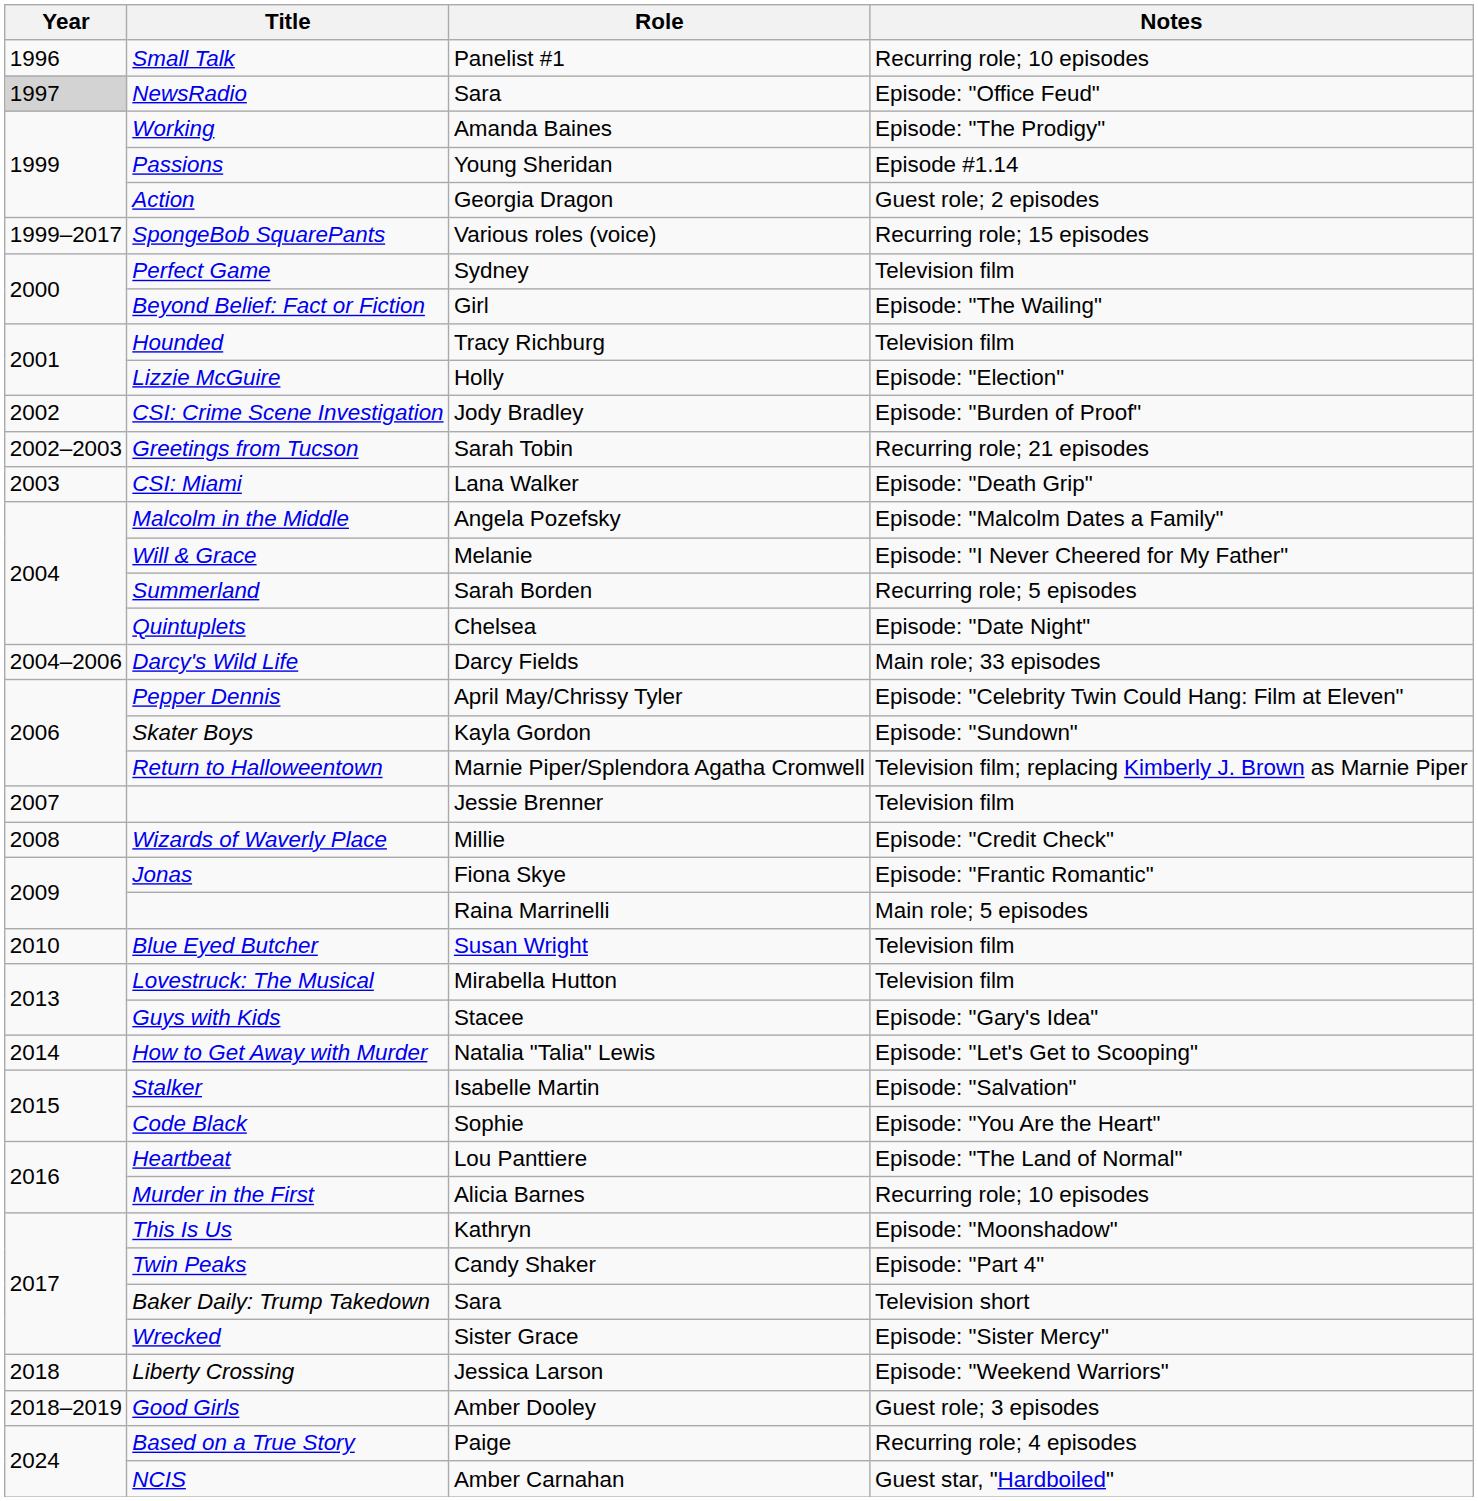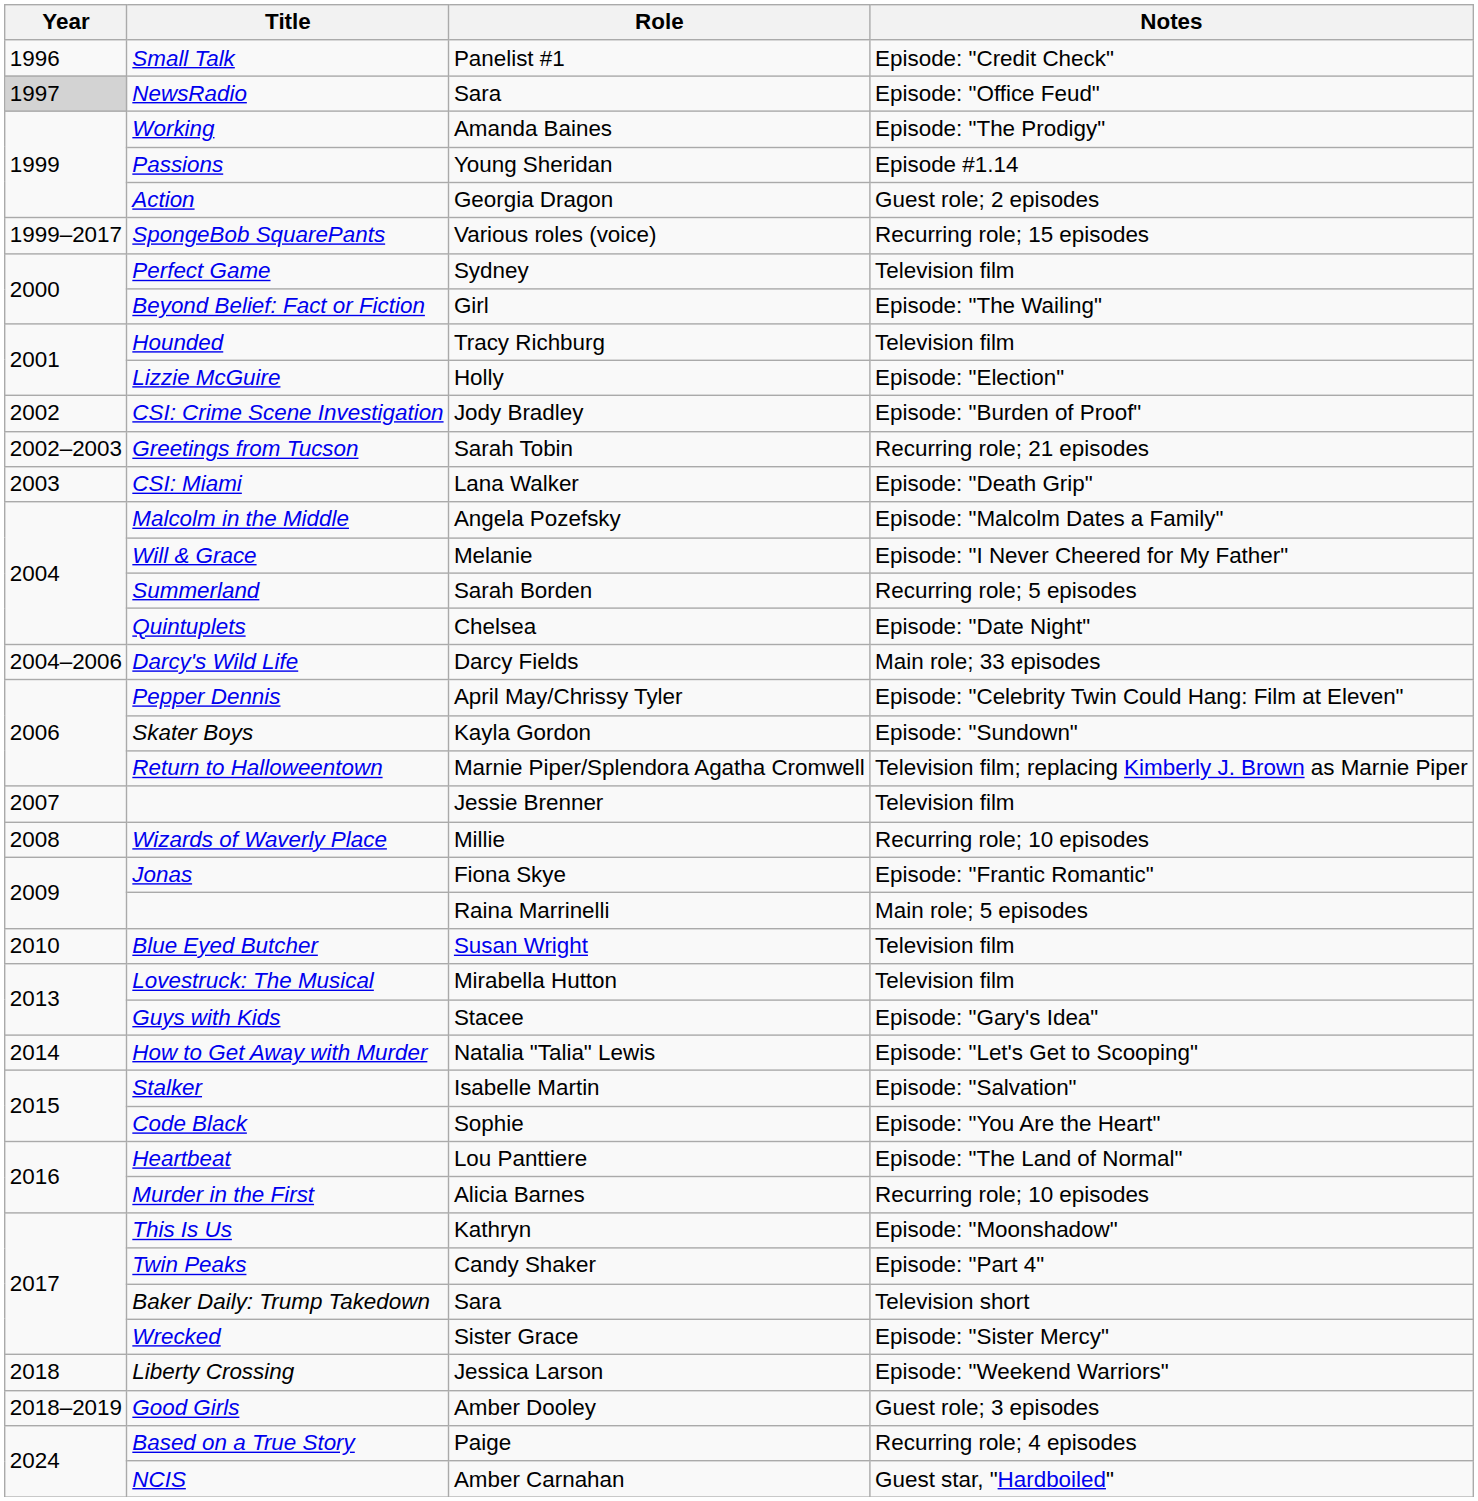Small Talk | Notes: Recurring role; 10 episodes -> Episode: "Credit Check"
Wizards of Waverly Place | Notes: Episode: "Credit Check" -> Recurring role; 10 episodes
